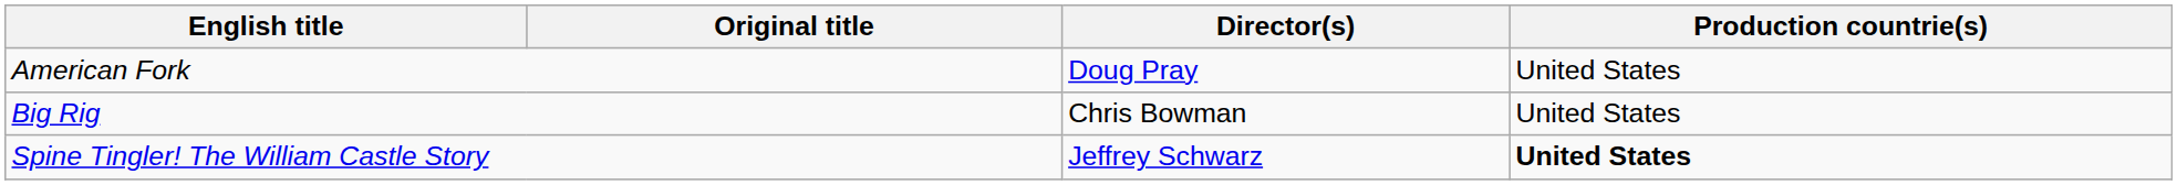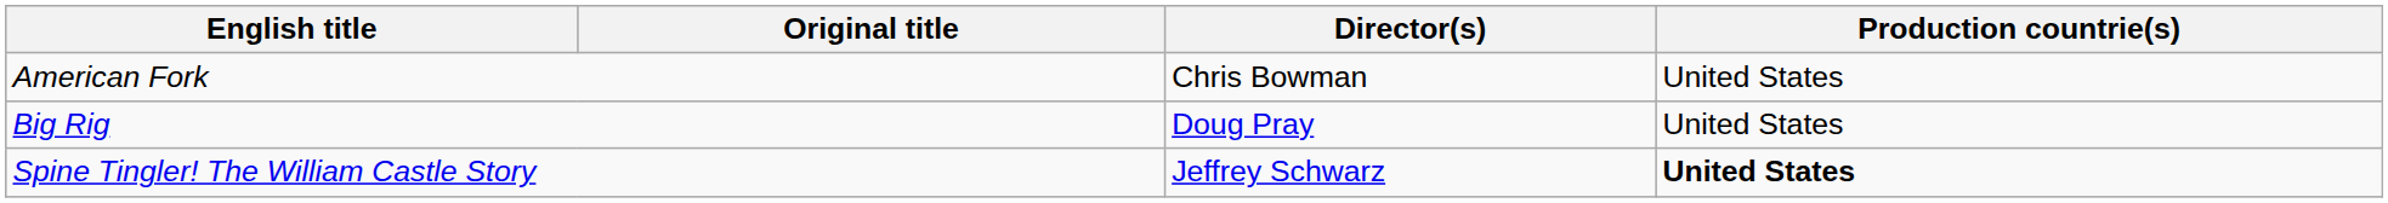American Fork | Director(s): Doug Pray -> Chris Bowman
Big Rig | Director(s): Chris Bowman -> Doug Pray
